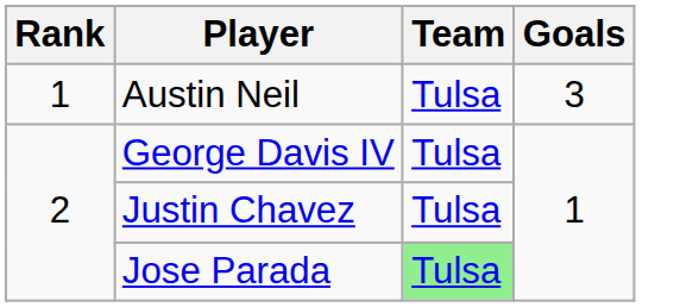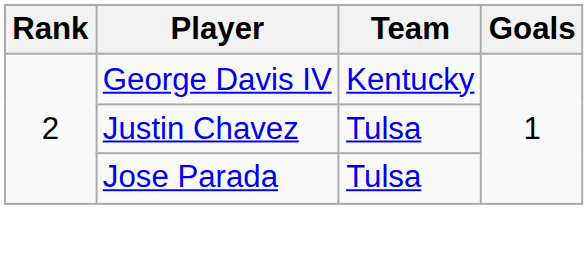- row: 1 | Austin Neil | Tulsa | 3
George Davis IV | Team: Tulsa -> Kentucky
Jose Parada | Team: lightgreen background -> no background
